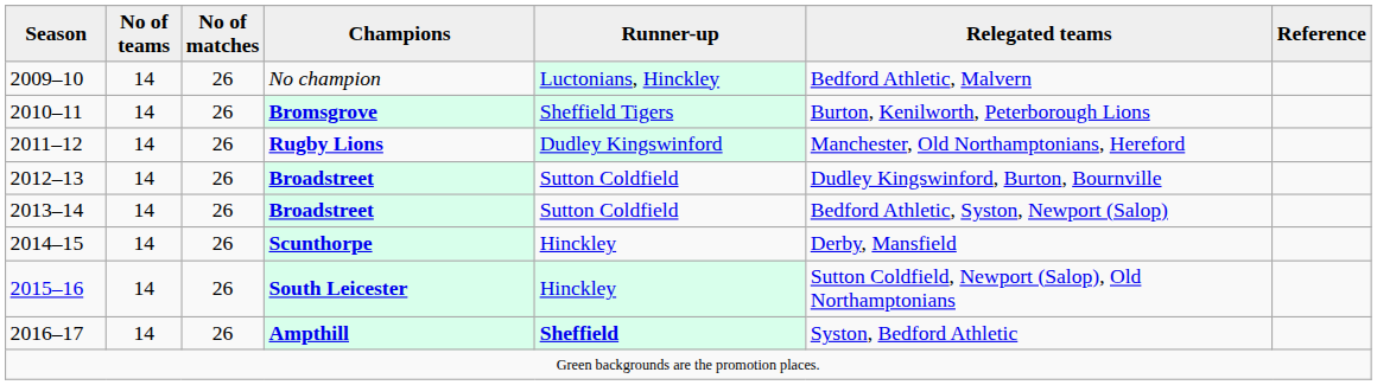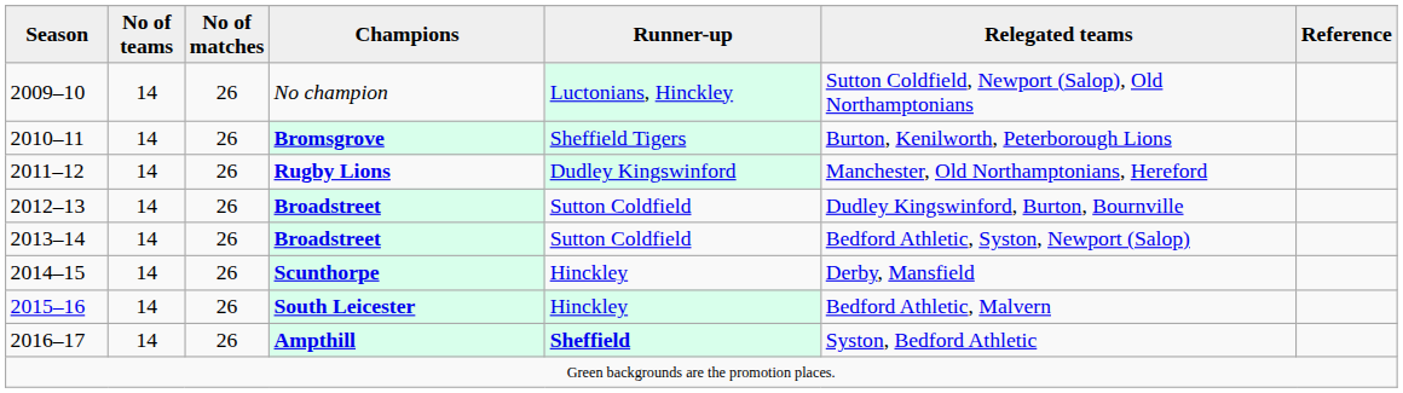2009–10 | Relegated teams: Bedford Athletic, Malvern -> Sutton Coldfield, Newport (Salop), Old Northamptonians
2015–16 | Relegated teams: Sutton Coldfield, Newport (Salop), Old Northamptonians -> Bedford Athletic, Malvern
